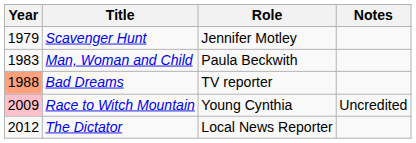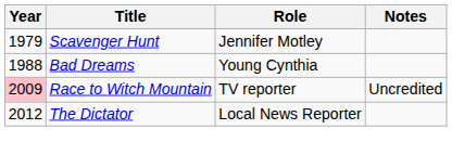- row: 1983 | Man, Woman and Child | Paula Beckwith
Bad Dreams | Year: lightsalmon background -> no background
Bad Dreams | Role: TV reporter -> Young Cynthia
Race to Witch Mountain | Role: Young Cynthia -> TV reporter
